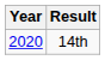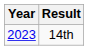14th | Year: 2020 -> 2023
